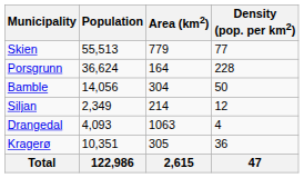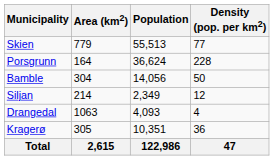columns swapped: Population <-> Area (km2)
